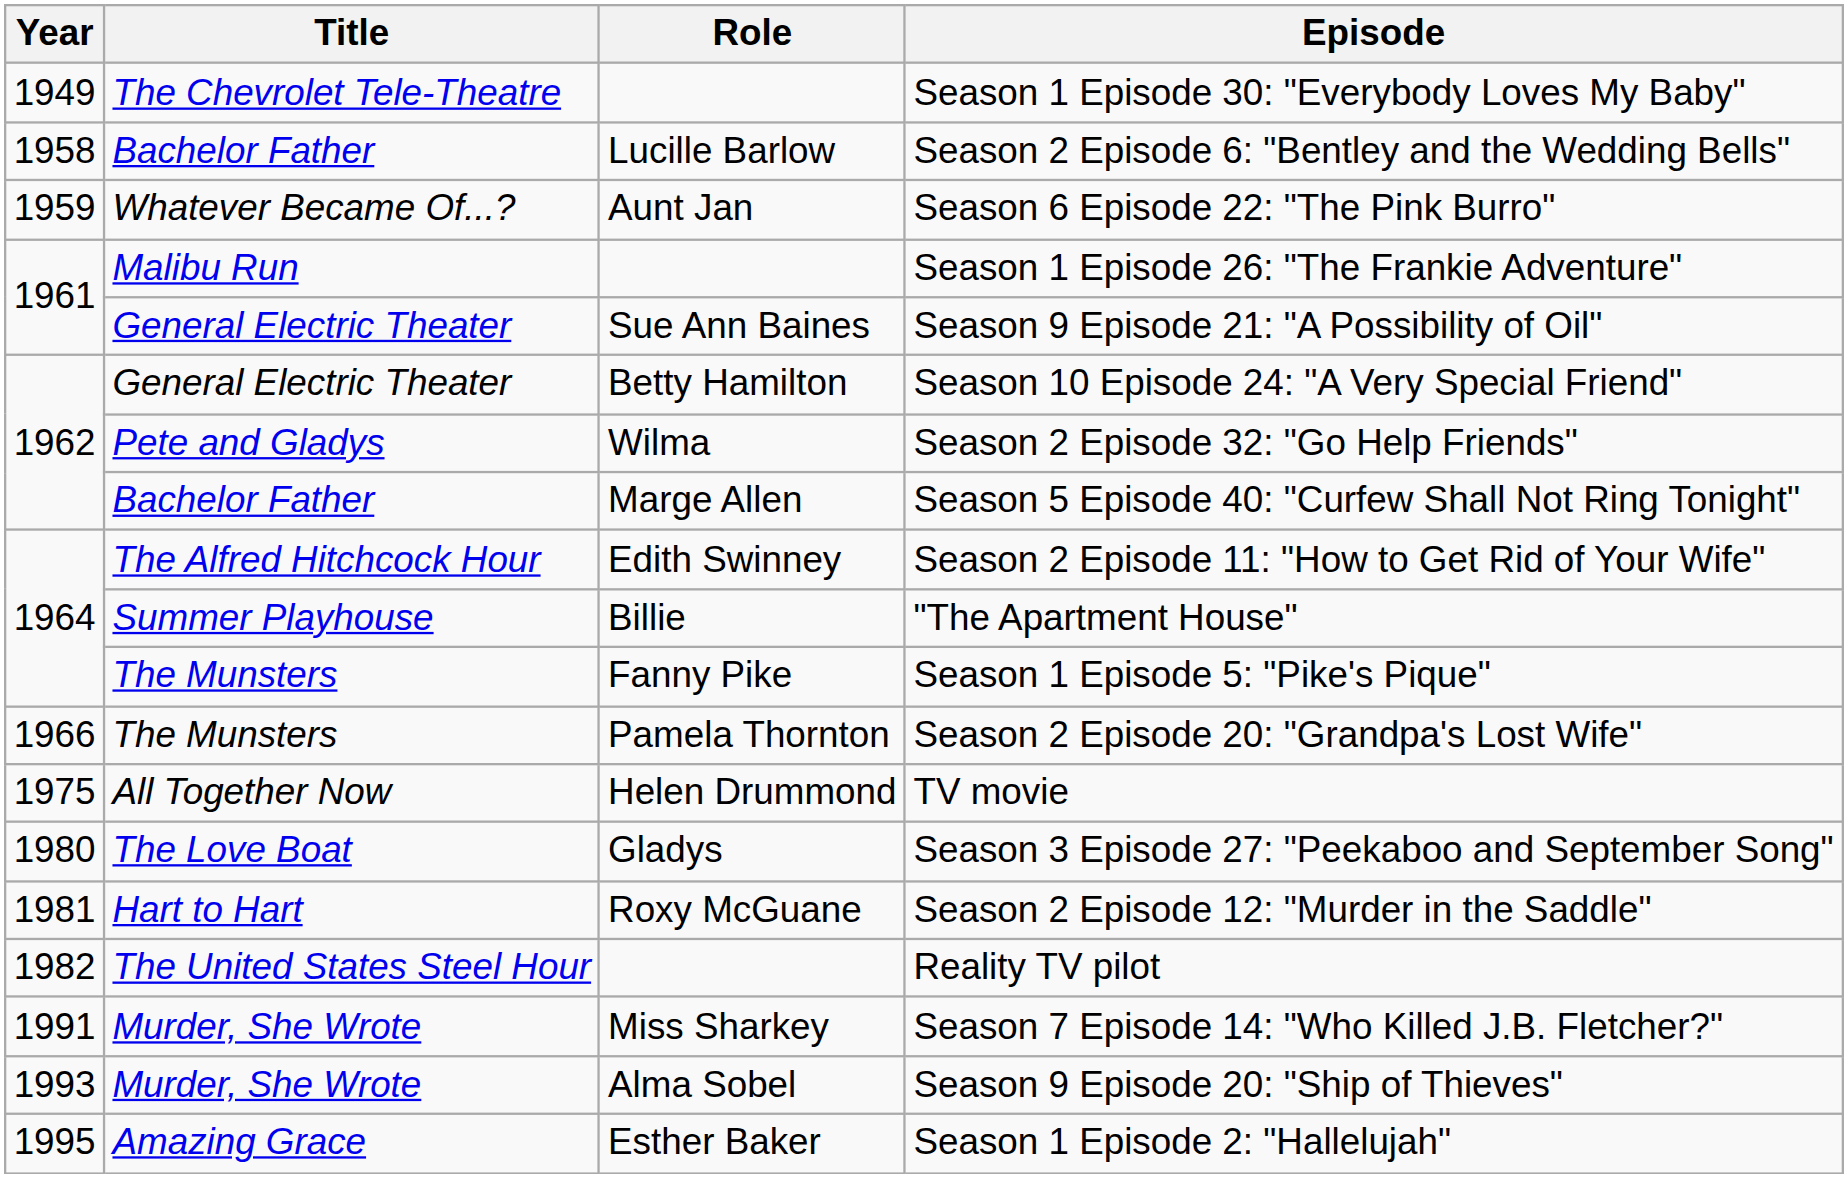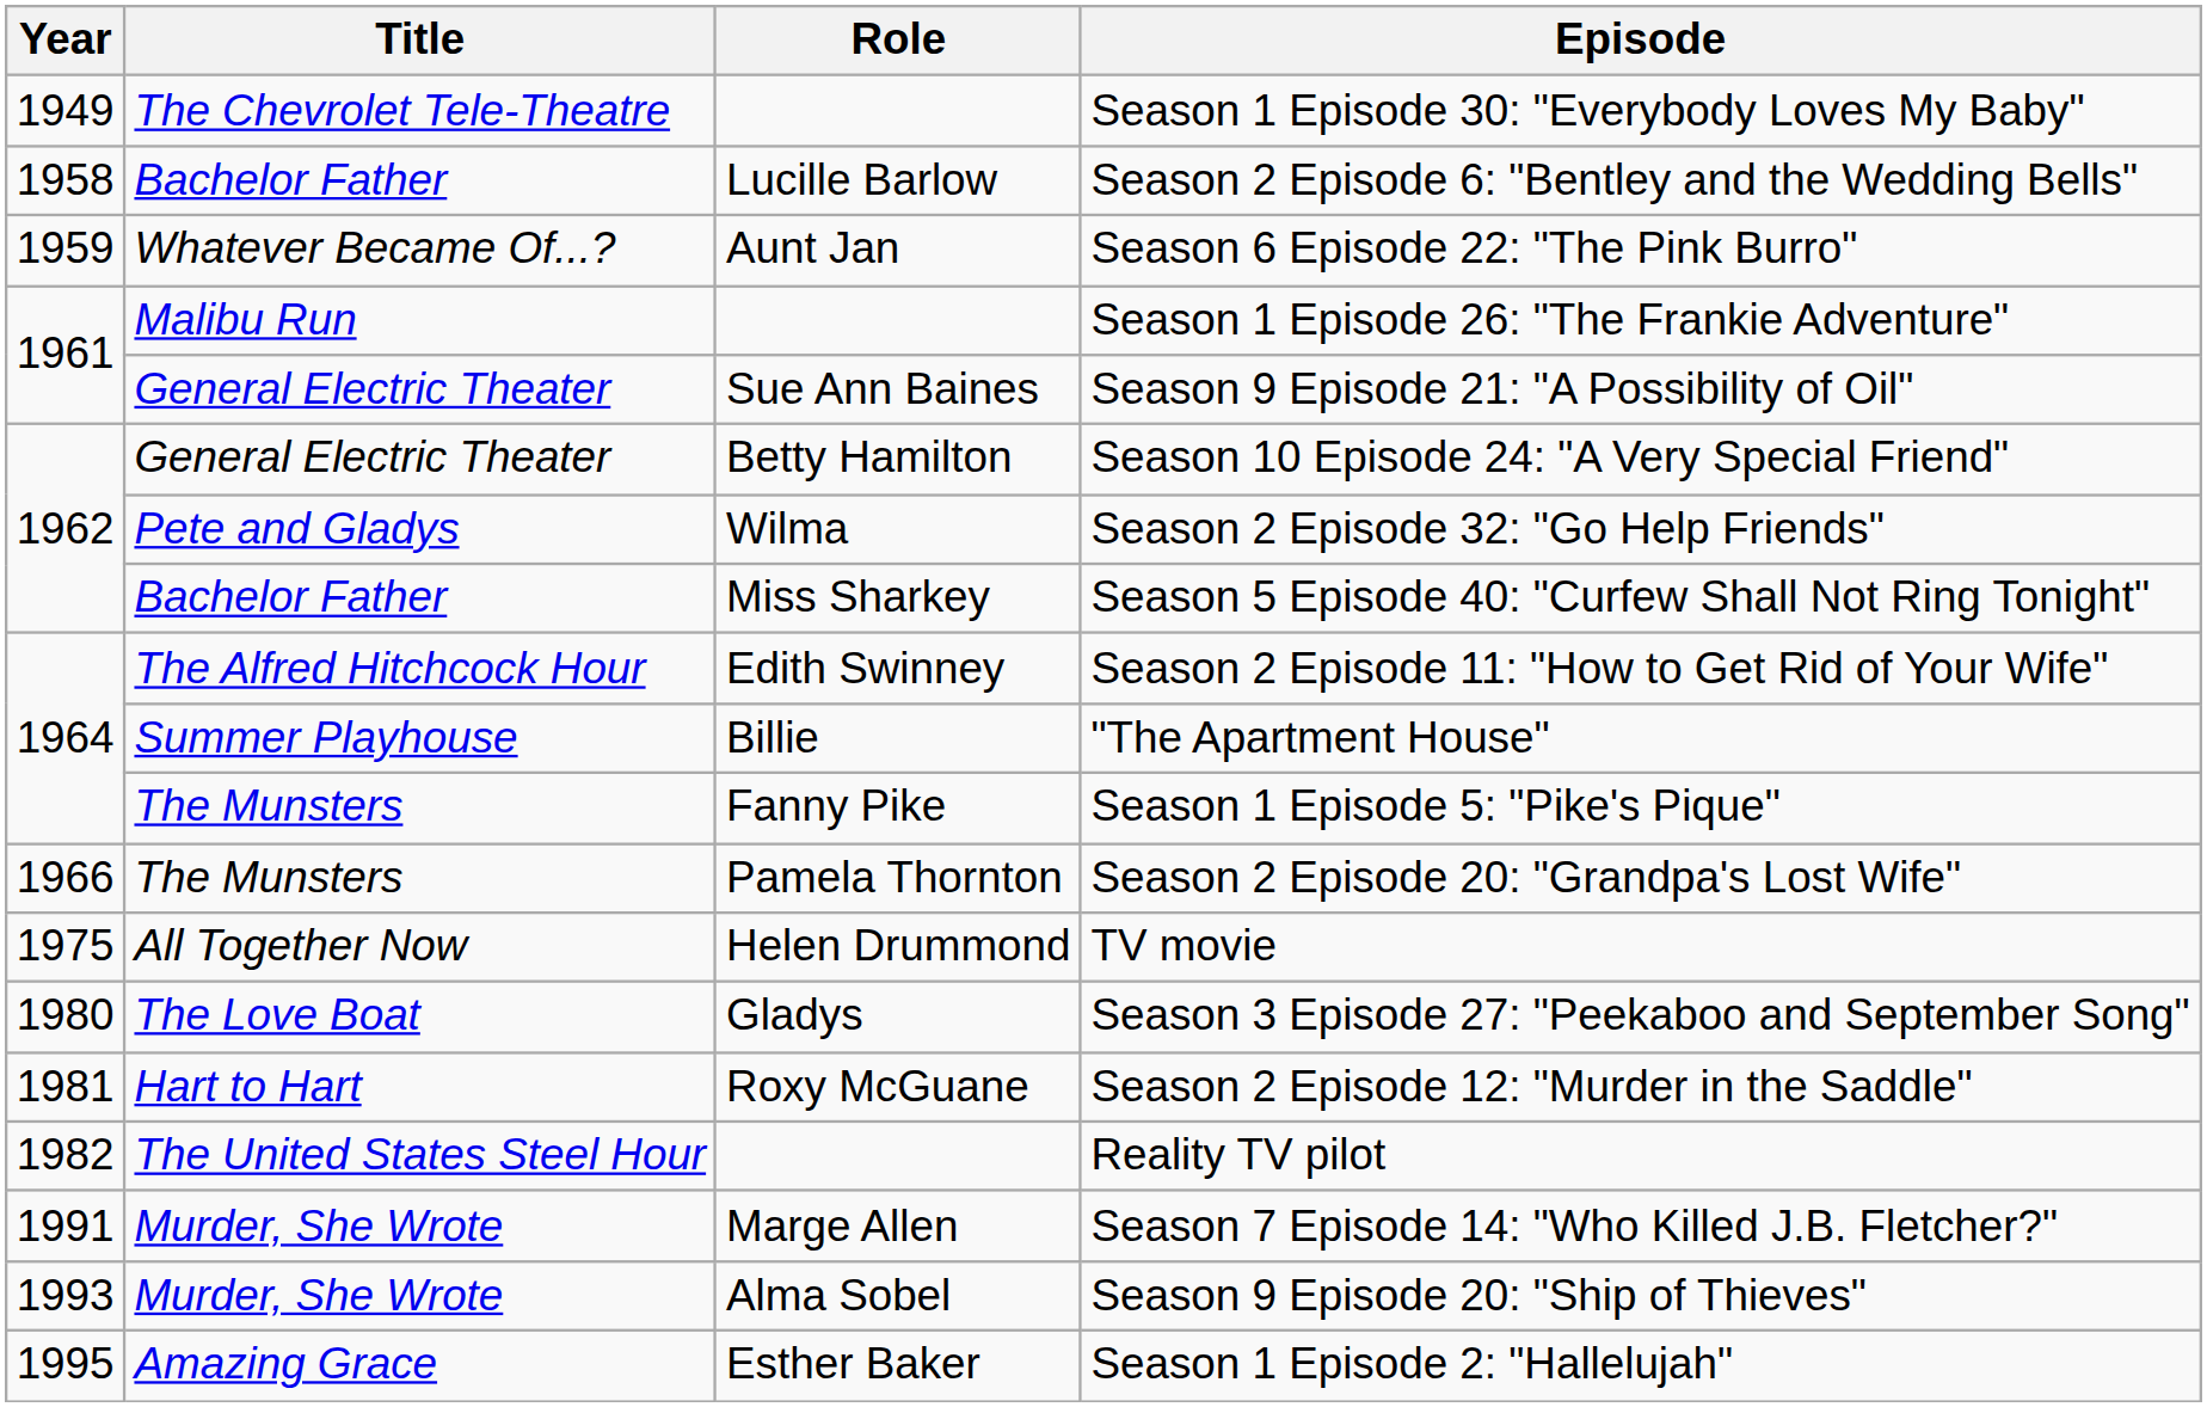Season 5 Episode 40: "Curfew Shall Not Ring Tonight" | Role: Marge Allen -> Miss Sharkey
Season 7 Episode 14: "Who Killed J.B. Fletcher?" | Role: Miss Sharkey -> Marge Allen
